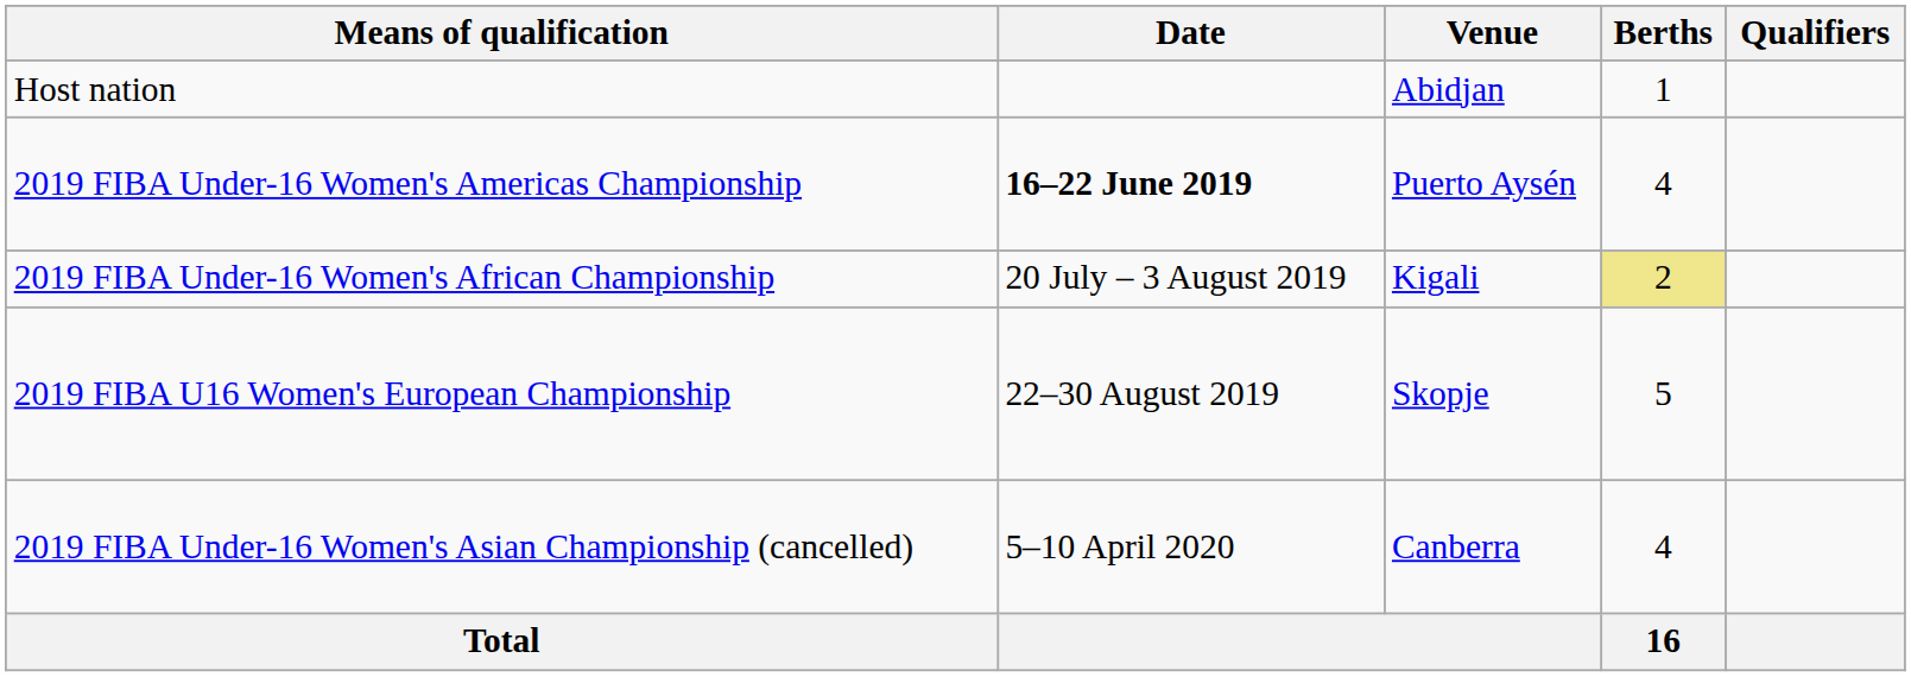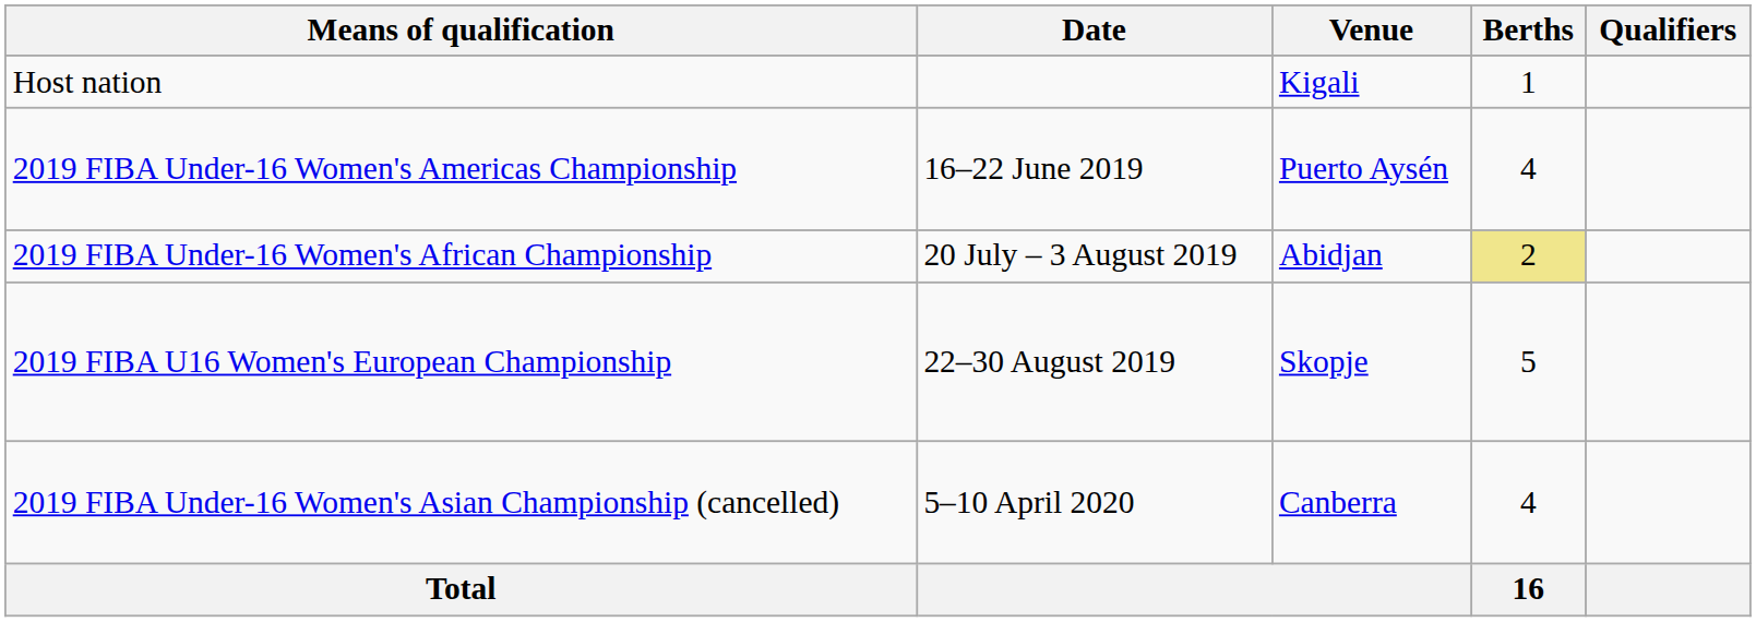Host nation | Venue: Abidjan -> Kigali
2019 FIBA Under-16 Women's Americas Championship | Date: bold -> normal
2019 FIBA Under-16 Women's African Championship | Venue: Kigali -> Abidjan
